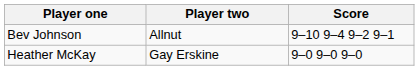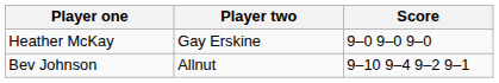rows swapped: Heather McKay <-> Bev Johnson
